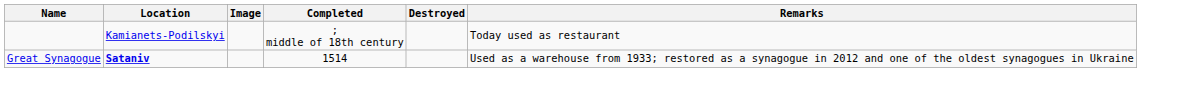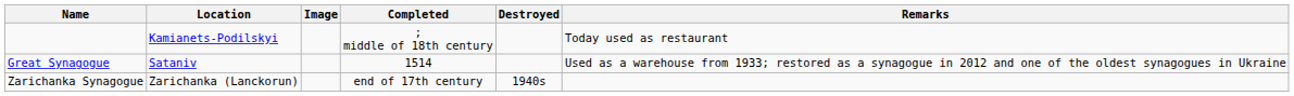Great Synagogue | Location: bold -> normal
+ row: Zarichanka Synagogue | Zarichanka (Lanckorun) | end of 17th century | 1940s
